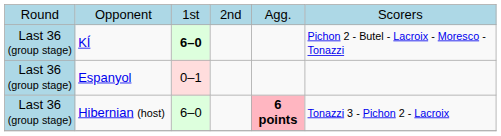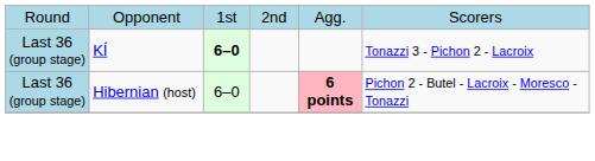KÍ | column 6: Pichon 2 - Butel - Lacroix - Moresco - Tonazzi -> Tonazzi 3 - Pichon 2 - Lacroix
- row: Last 36 (group stage) | Espanyol | 0–1
Hibernian (host) | column 6: Tonazzi 3 - Pichon 2 - Lacroix -> Pichon 2 - Butel - Lacroix - Moresco - Tonazzi
